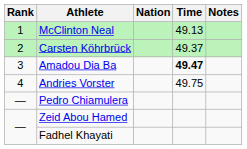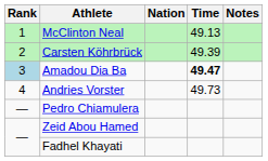Carsten Köhrbrück | Time: 49.37 -> 49.39
Amadou Dia Ba | Rank: no background -> lightblue background
Andries Vorster | Time: 49.75 -> 49.73
